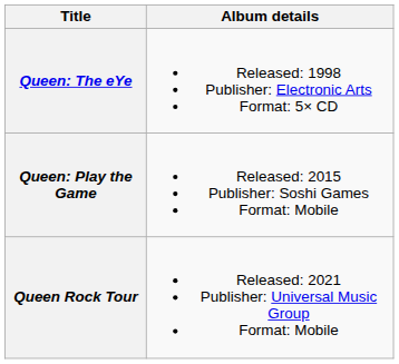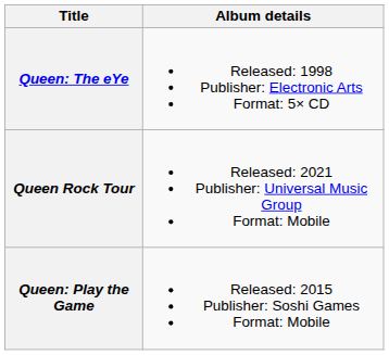rows swapped: Queen: Play the Game <-> Queen Rock Tour
